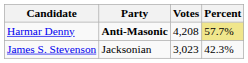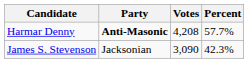Harmar Denny | Percent: khaki background -> no background
James S. Stevenson | Votes: 3,023 -> 3,090
